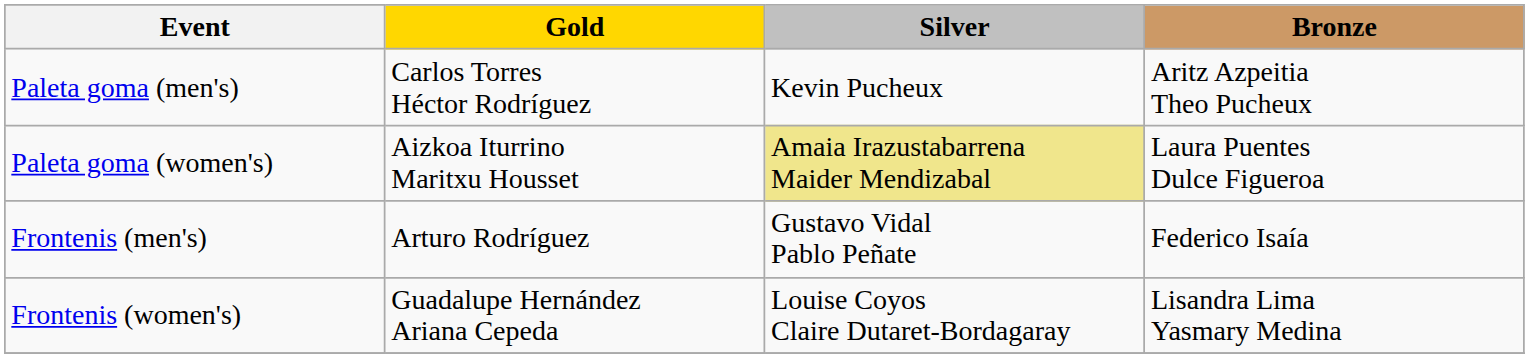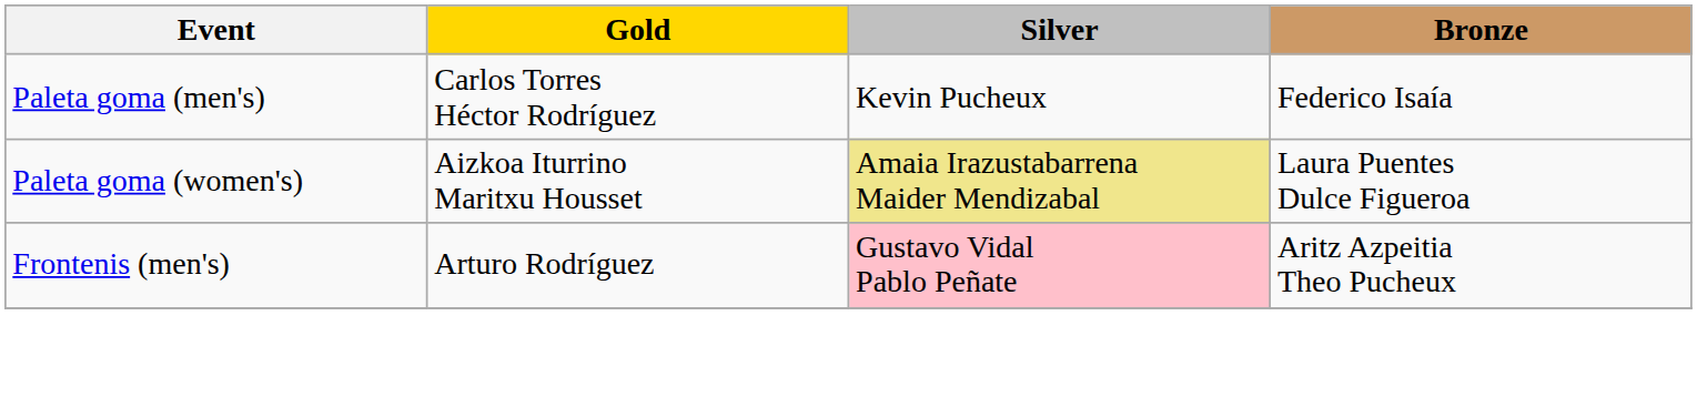Paleta goma (men's) | Bronze: Aritz Azpeitia Theo Pucheux -> Federico Isaía
Frontenis (men's) | Silver: no background -> pink background
Frontenis (men's) | Bronze: Federico Isaía -> Aritz Azpeitia Theo Pucheux
- row: Frontenis (women's) | Guadalupe Hernández Ariana Cepeda | Louise Coyos Claire Dutaret-Bordagaray | Lisandra Lima Yasmary Medina
